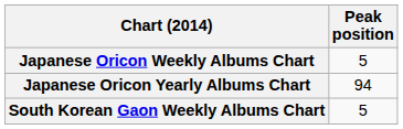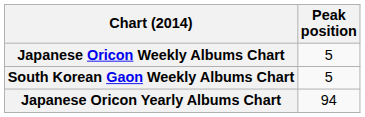rows swapped: Japanese Oricon Yearly Albums Chart <-> South Korean Gaon Weekly Albums Chart
